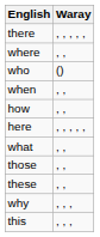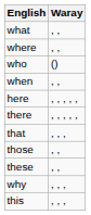rows swapped: what <-> there
- row: how | , ,
+ row: that | , , ,
